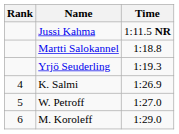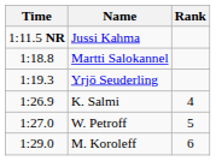columns swapped: Rank <-> Time
